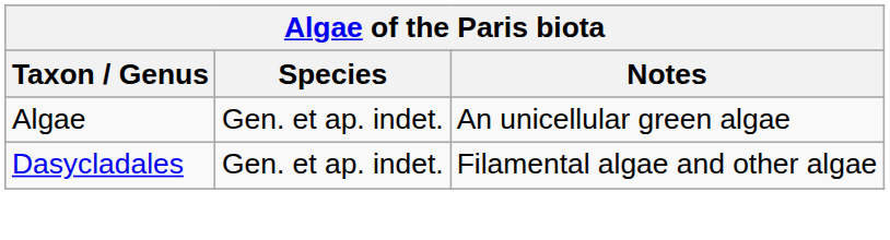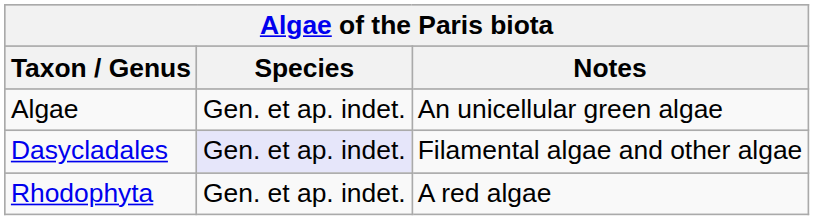Dasycladales | Species: no background -> lavender background
+ row: Rhodophyta | Gen. et ap. indet. | A red algae
